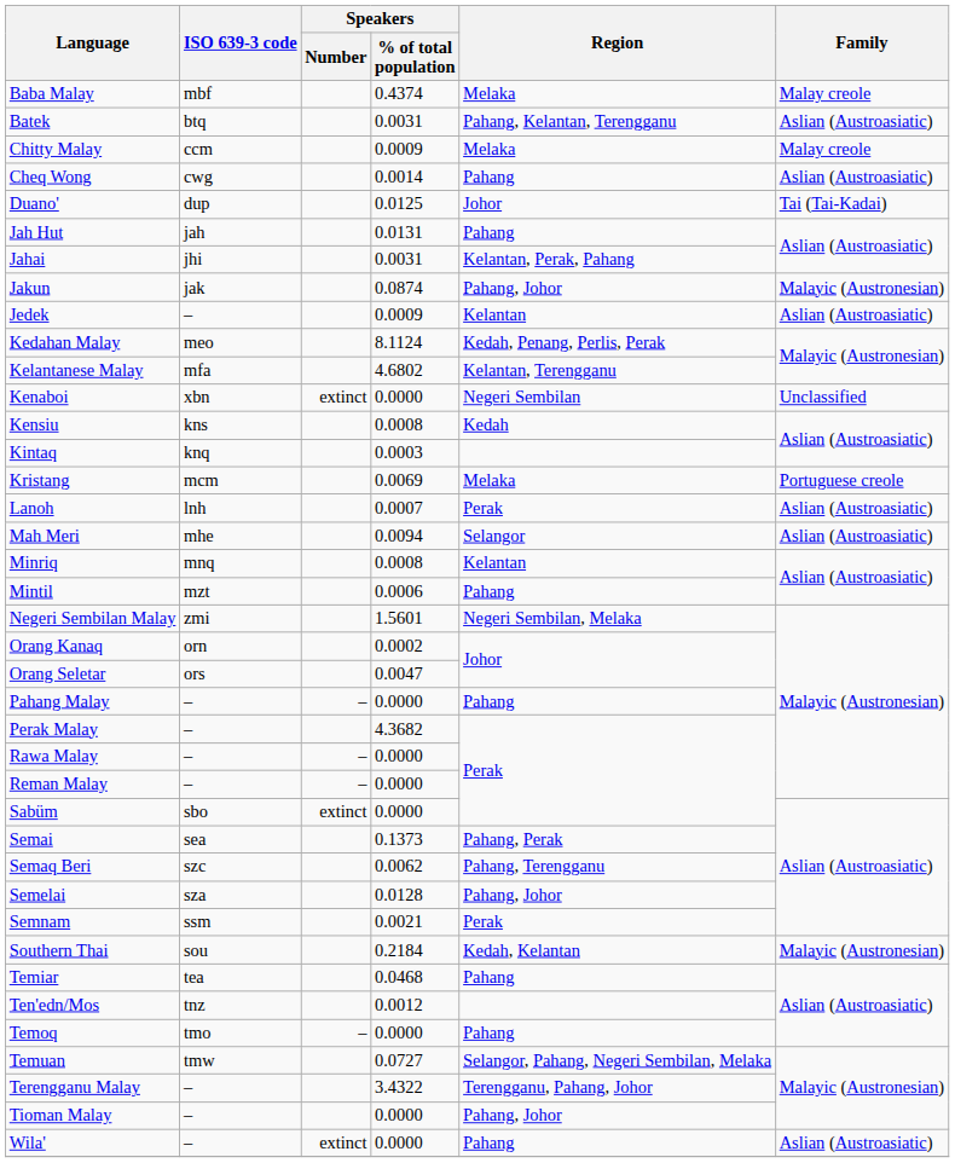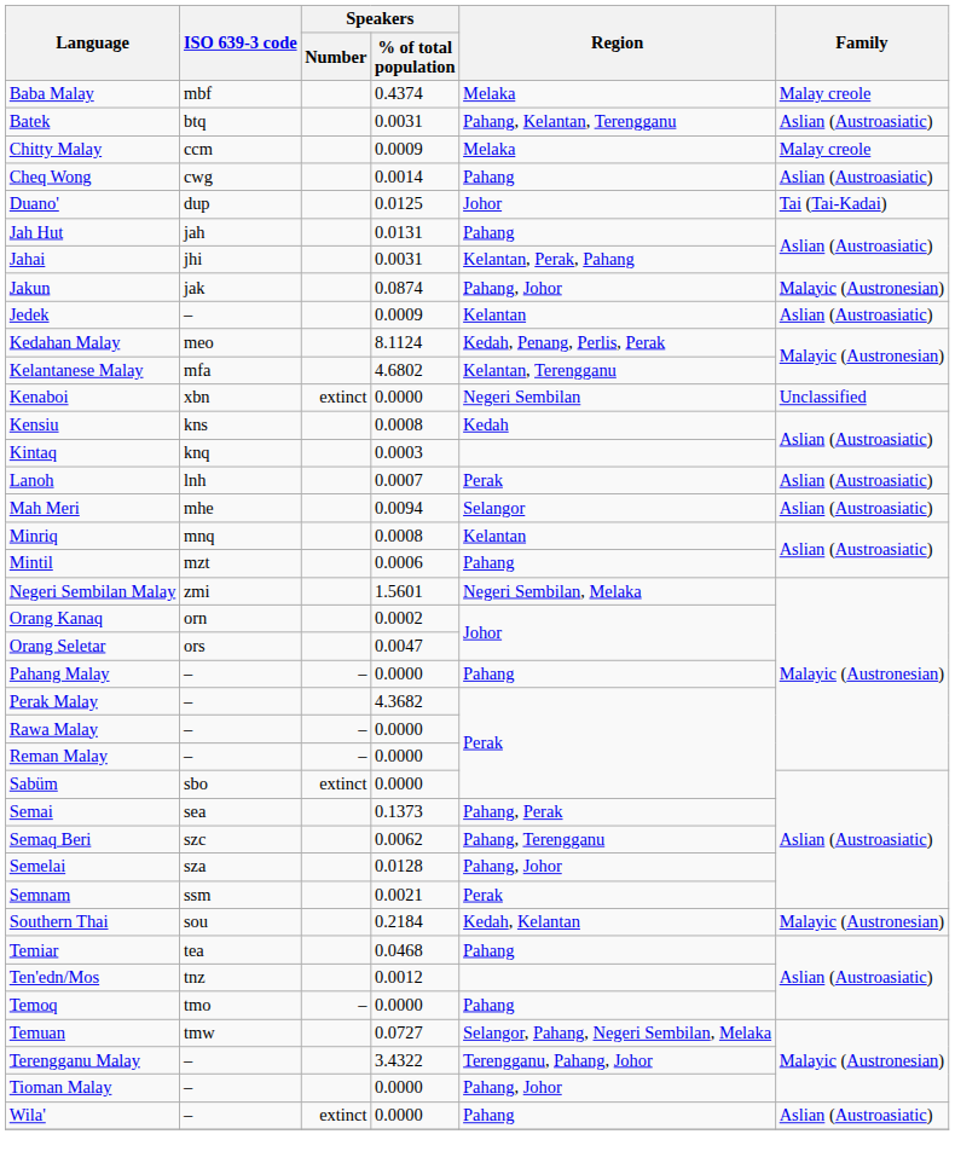- row: Kristang | mcm | 0.0069 | Melaka | Portuguese creole
